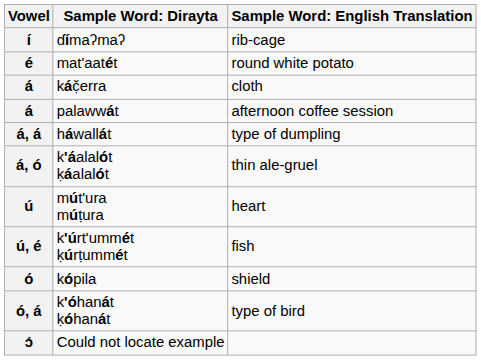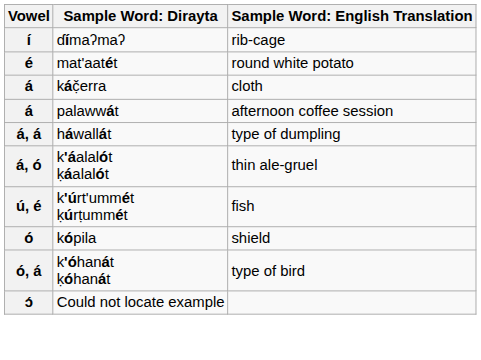- row: ú | mút'ura múṭura | heart
